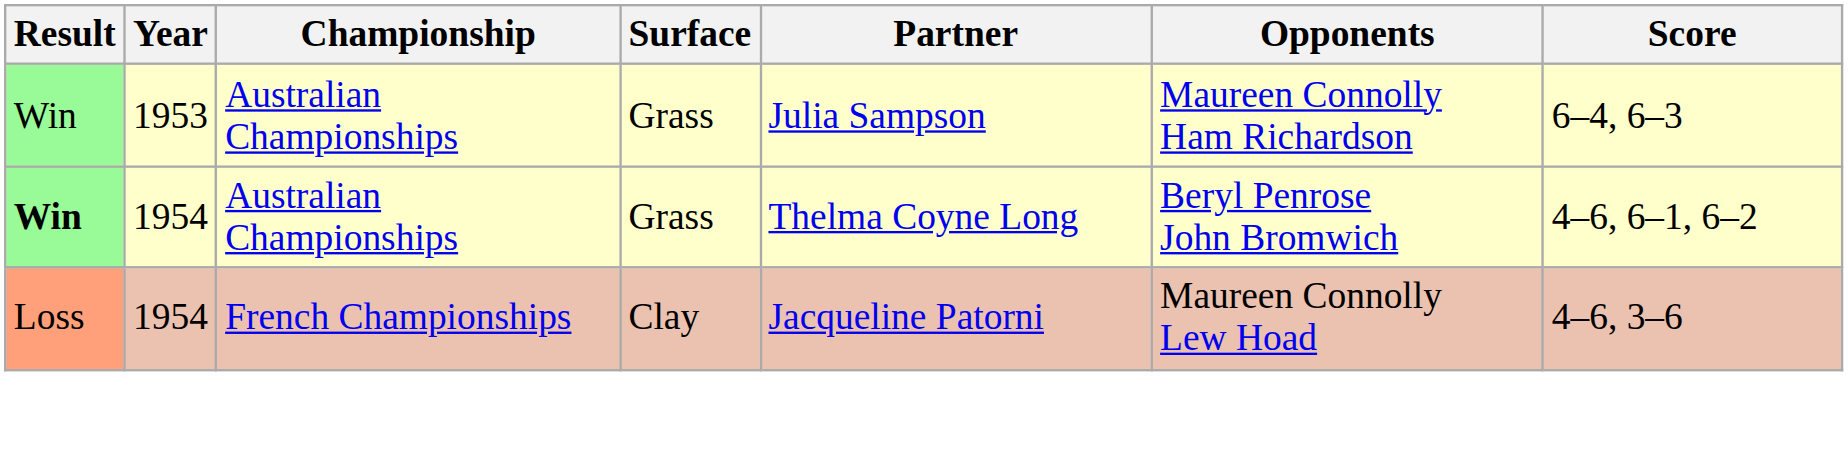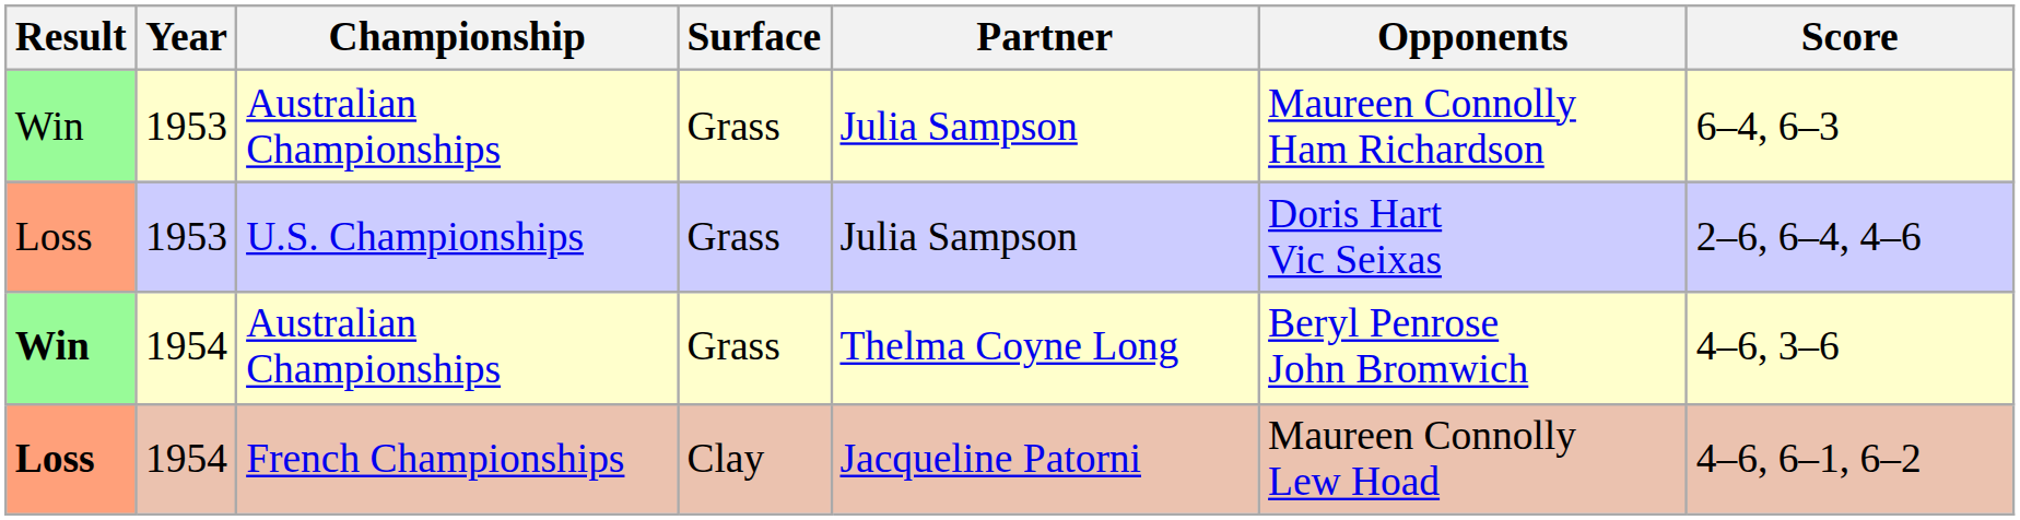+ row: Loss | 1953 | U.S. Championships | Grass | Julia Sampson | Doris Hart Vic Seixas | 2–6, 6–4, 4–6
1954 / Australian Championships | Score: 4–6, 6–1, 6–2 -> 4–6, 3–6
French Championships | Result: normal -> bold
French Championships | Score: 4–6, 3–6 -> 4–6, 6–1, 6–2
